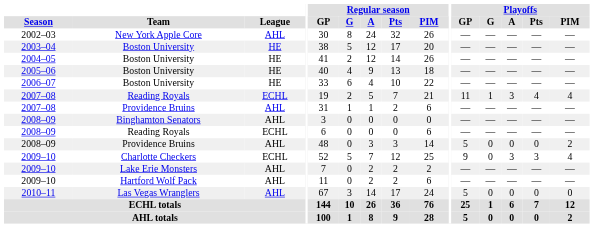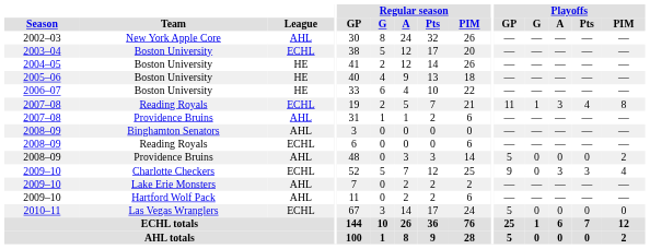2003–04 | League: HE -> ECHL
2007–08 / Reading Royals | Playoffs / PIM: 4 -> 8
2010–11 | League: AHL -> ECHL
